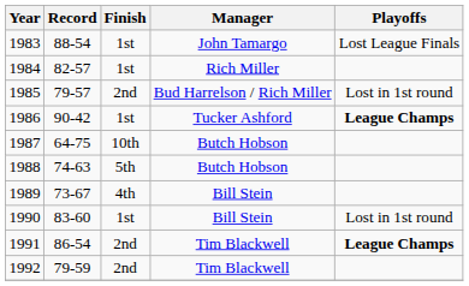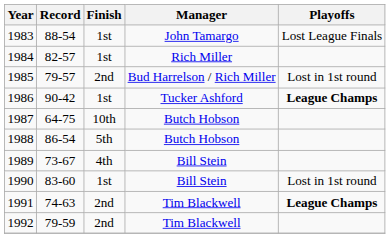1988 | Record: 74-63 -> 86-54
1991 | Record: 86-54 -> 74-63
